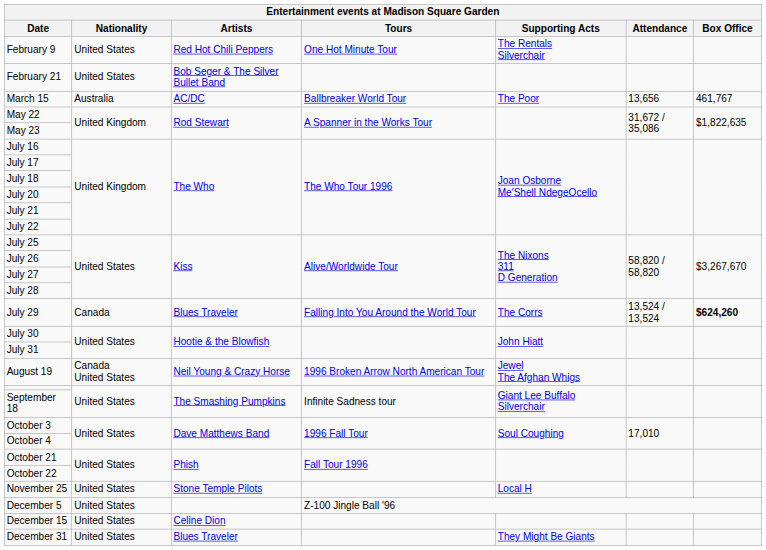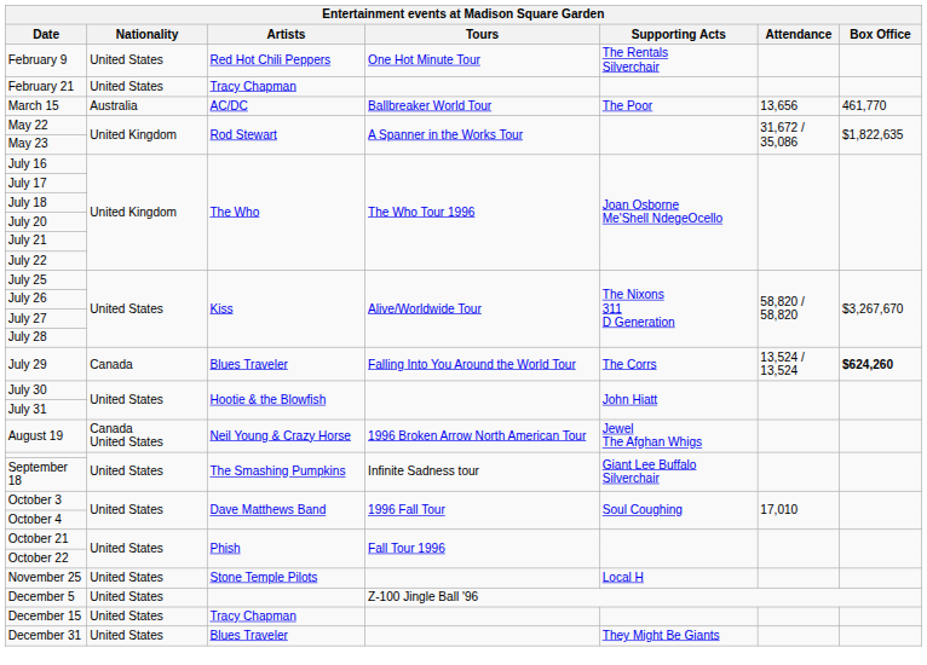February 21 | Artists: Bob Seger & The Silver Bullet Band -> Tracy Chapman
March 15 | Box Office: 461,767 -> 461,770
December 15 | Artists: Celine Dion -> Tracy Chapman
